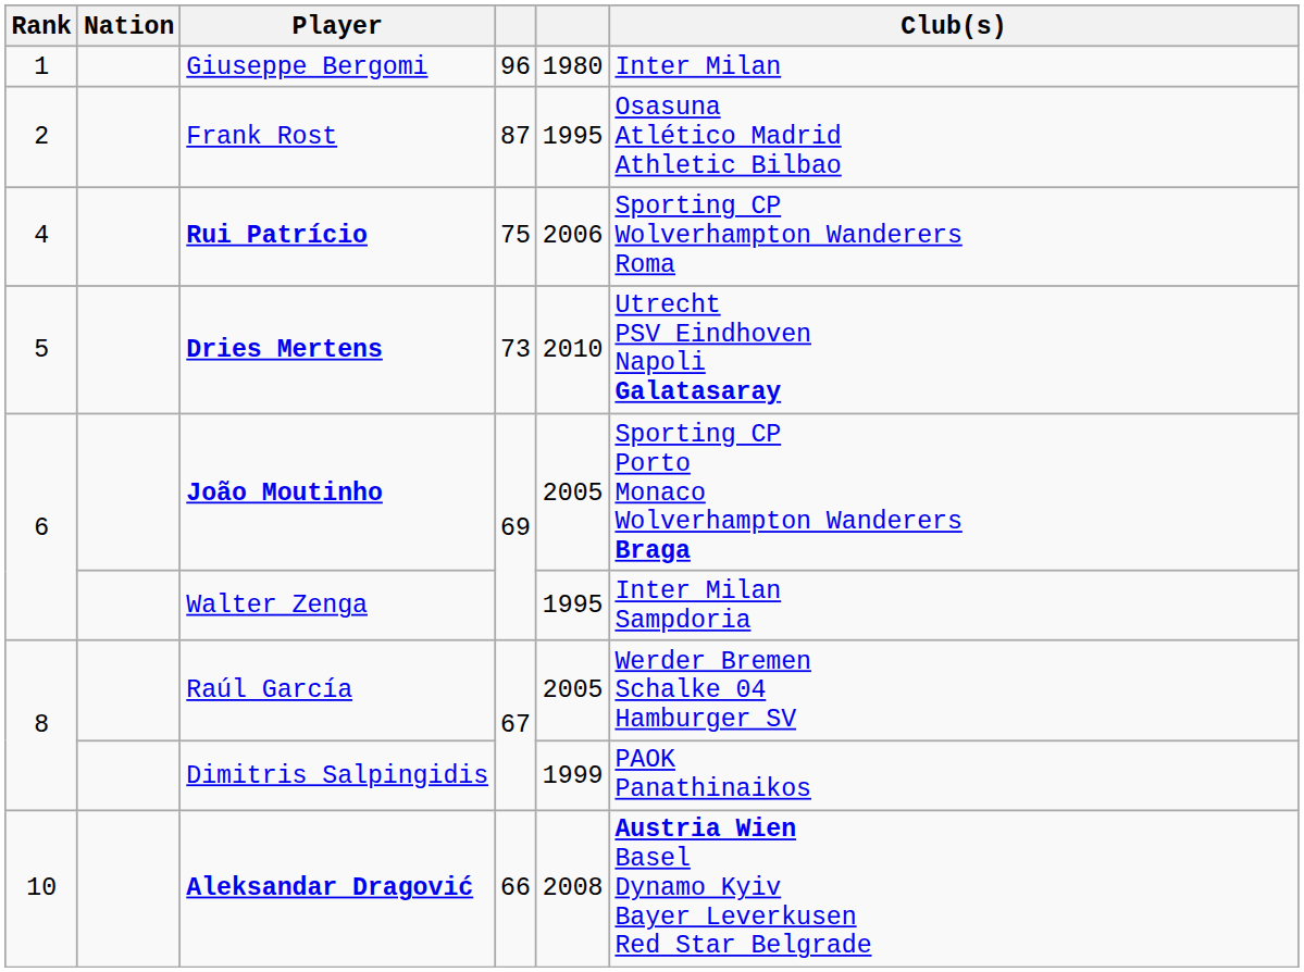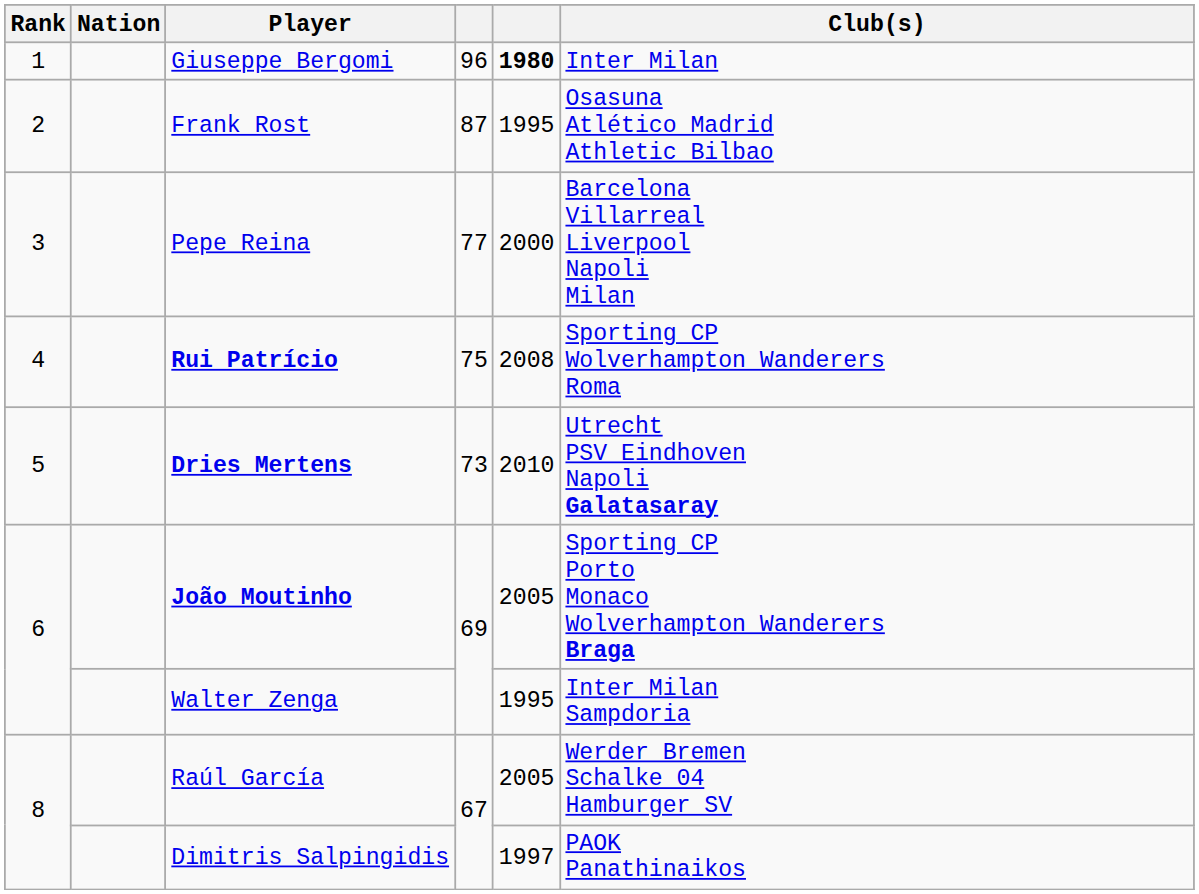Giuseppe Bergomi | column 5: normal -> bold
+ row: 3 | Pepe Reina | 77 | 2000 | Barcelona Villarreal Liverpool Napoli Milan
Rui Patrício | column 5: 2006 -> 2008
Dimitris Salpingidis | column 5: 1999 -> 1997
- row: 10 | Aleksandar Dragović | 66 | 2008 | Austria Wien Basel Dynamo Kyiv Bayer Leverkusen Red Star Belgrade
